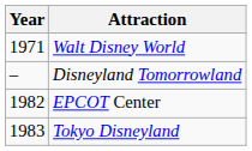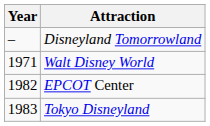rows swapped: Disneyland Tomorrowland <-> Walt Disney World
